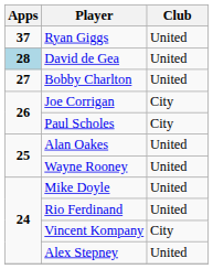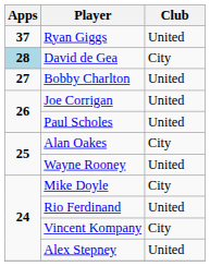David de Gea | Club: United -> City
Joe Corrigan | Club: City -> United
Paul Scholes | Club: City -> United
Alan Oakes | Club: United -> City
Mike Doyle | Club: United -> City
